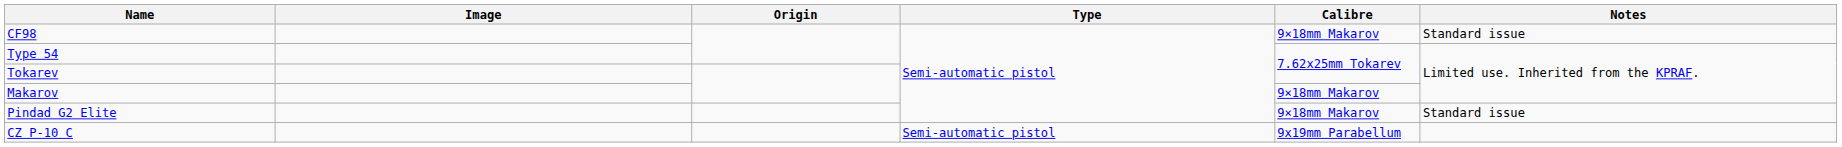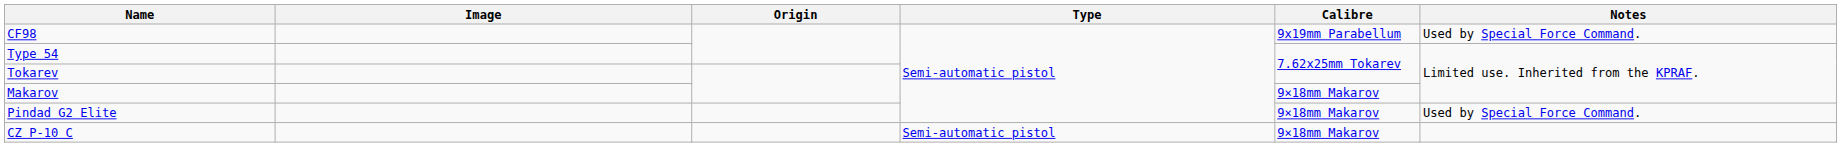CF98 | Calibre: 9×18mm Makarov -> 9x19mm Parabellum
CF98 | Notes: Standard issue -> Used by Special Force Command.
Pindad G2 Elite | Notes: Standard issue -> Used by Special Force Command.
CZ P-10 C | Calibre: 9x19mm Parabellum -> 9×18mm Makarov
